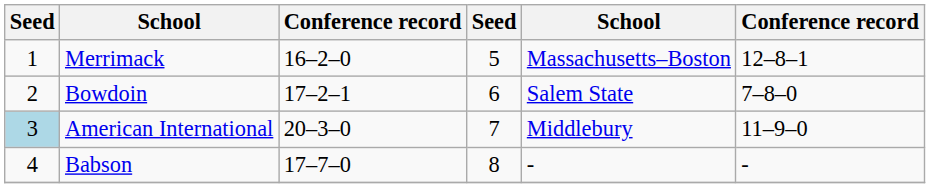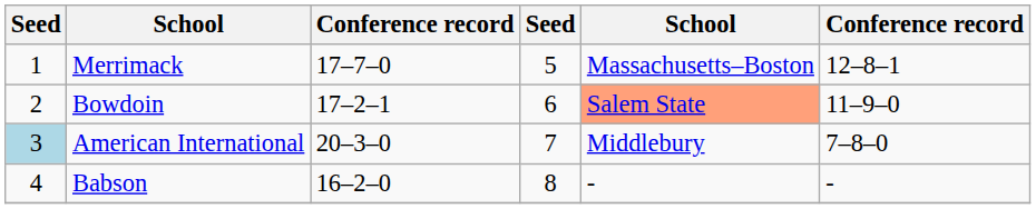Merrimack | column 3: 16–2–0 -> 17–7–0
Bowdoin | column 5: no background -> lightsalmon background
Bowdoin | column 6: 7–8–0 -> 11–9–0
American International | column 6: 11–9–0 -> 7–8–0
Babson | column 3: 17–7–0 -> 16–2–0
